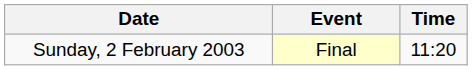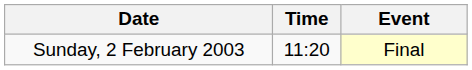columns swapped: Time <-> Event
